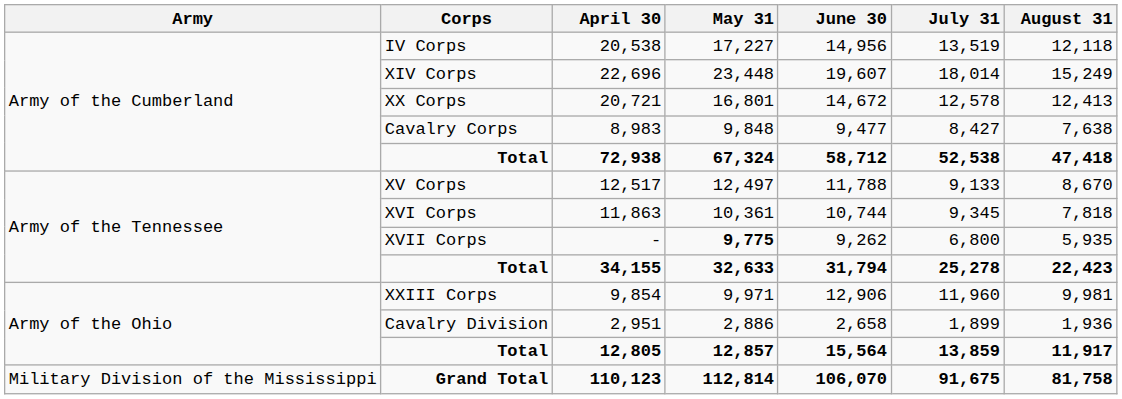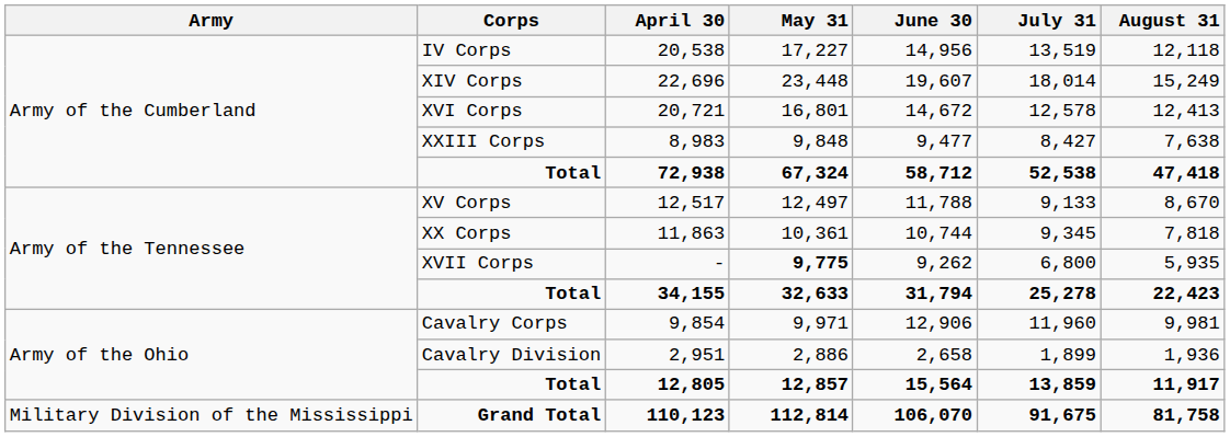20,721 | Corps: XX Corps -> XVI Corps
8,983 | Corps: Cavalry Corps -> XXIII Corps
11,863 | Corps: XVI Corps -> XX Corps
9,854 | Corps: XXIII Corps -> Cavalry Corps
